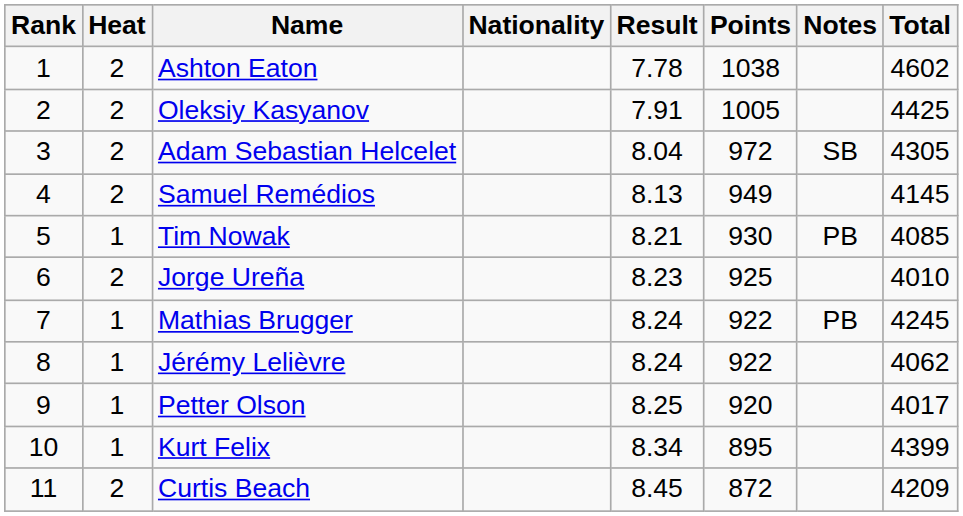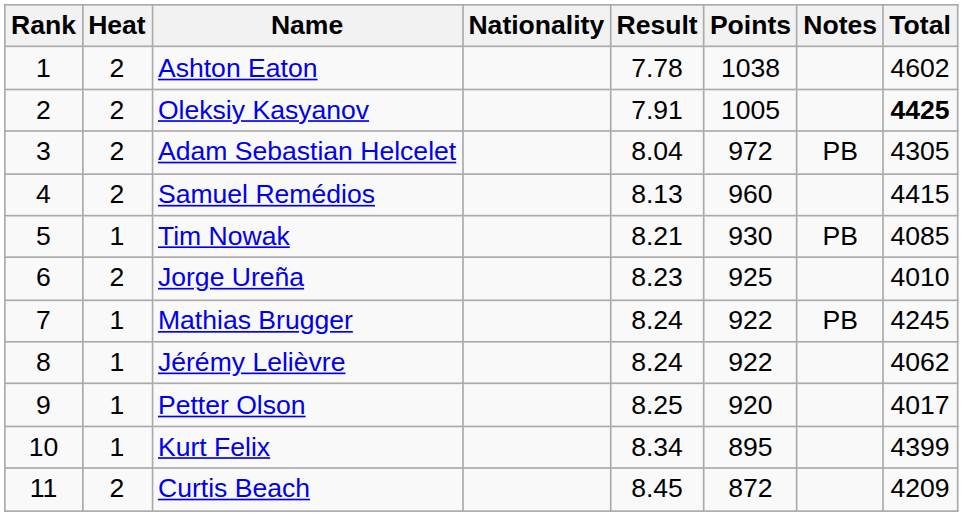Oleksiy Kasyanov | Total: normal -> bold
Adam Sebastian Helcelet | Notes: SB -> PB
Samuel Remédios | Points: 949 -> 960
Samuel Remédios | Total: 4145 -> 4415
